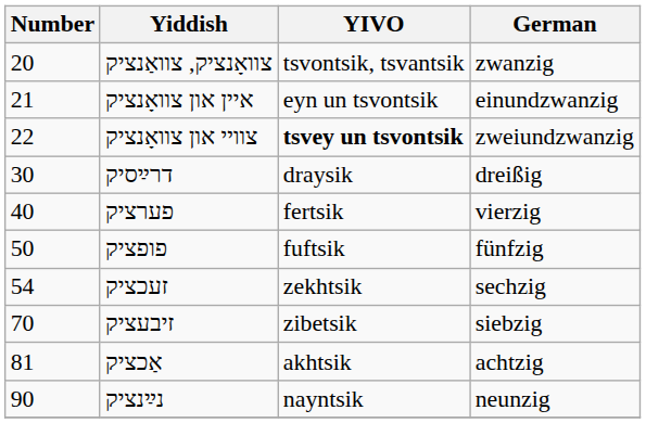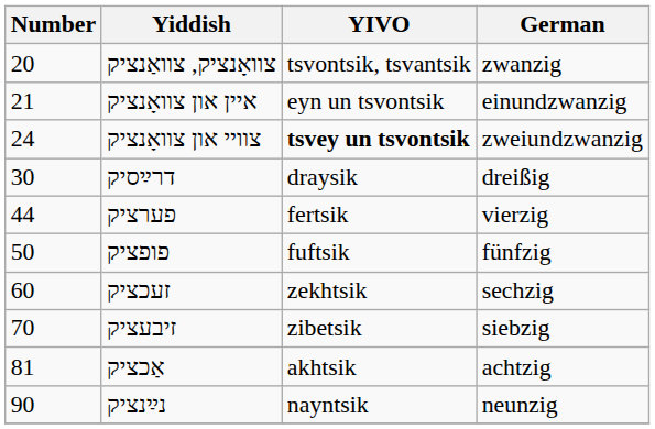צוויי און צוואָנציק | Number: 22 -> 24
פערציק | Number: 40 -> 44
זעכציק | Number: 54 -> 60
